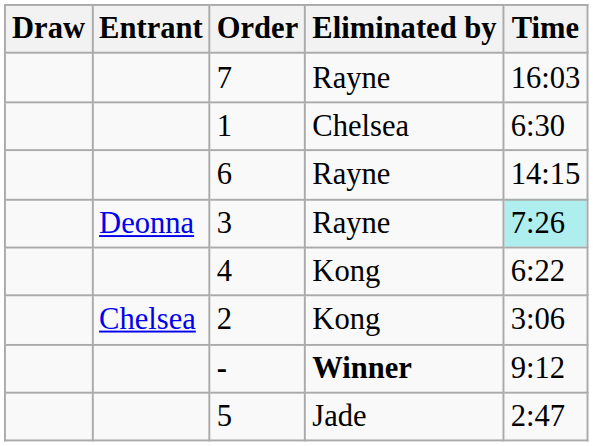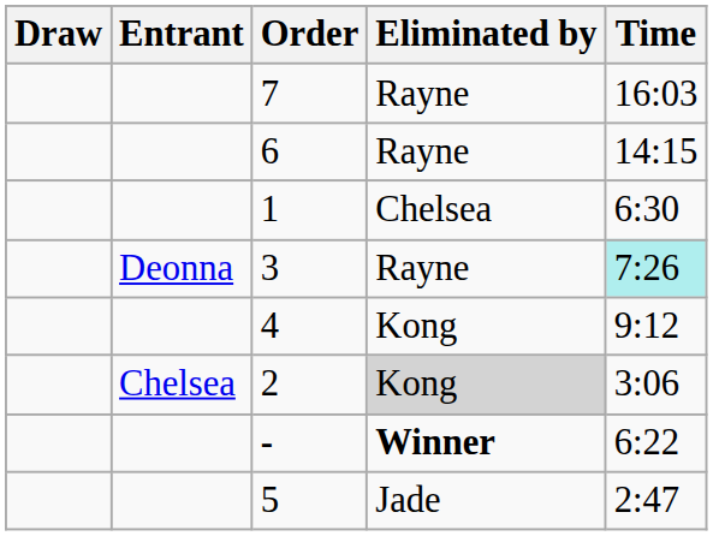rows swapped: 6 <-> 1
4 | Time: 6:22 -> 9:12
2 | Eliminated by: no background -> lightgrey background
- | Time: 9:12 -> 6:22
